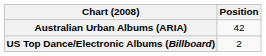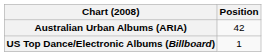US Top Dance/Electronic Albums (Billboard) | Position: 2 -> 1
